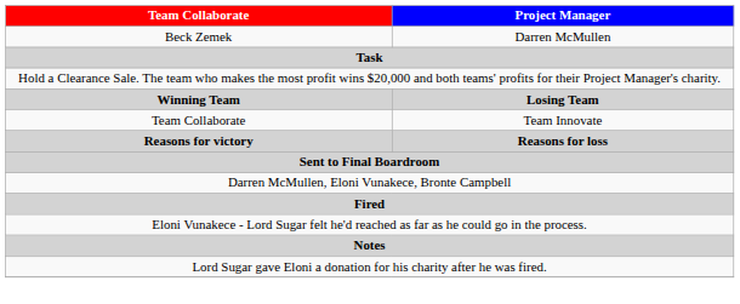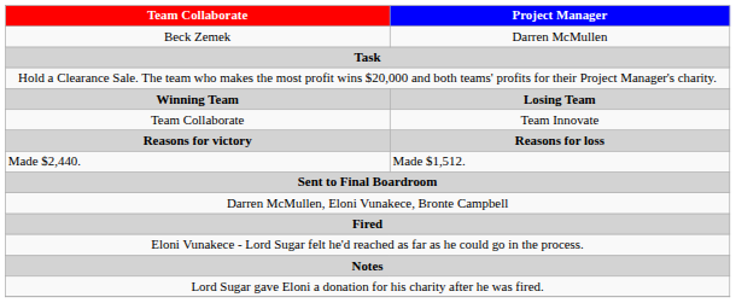+ row: Made $2,440. | Made $1,512.
